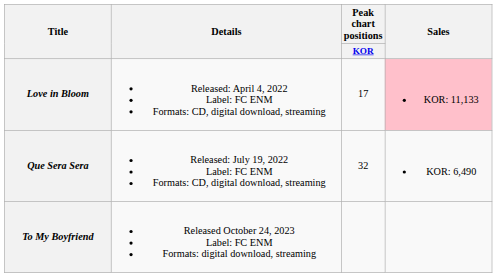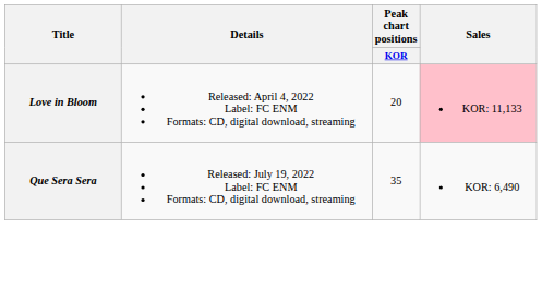Love in Bloom | Peak chart positions / KOR: 17 -> 20
Que Sera Sera | Peak chart positions / KOR: 32 -> 35
- row: To My Boyfriend | Released October 24, 2023 Label: FC ENM Formats: digital download, streaming
